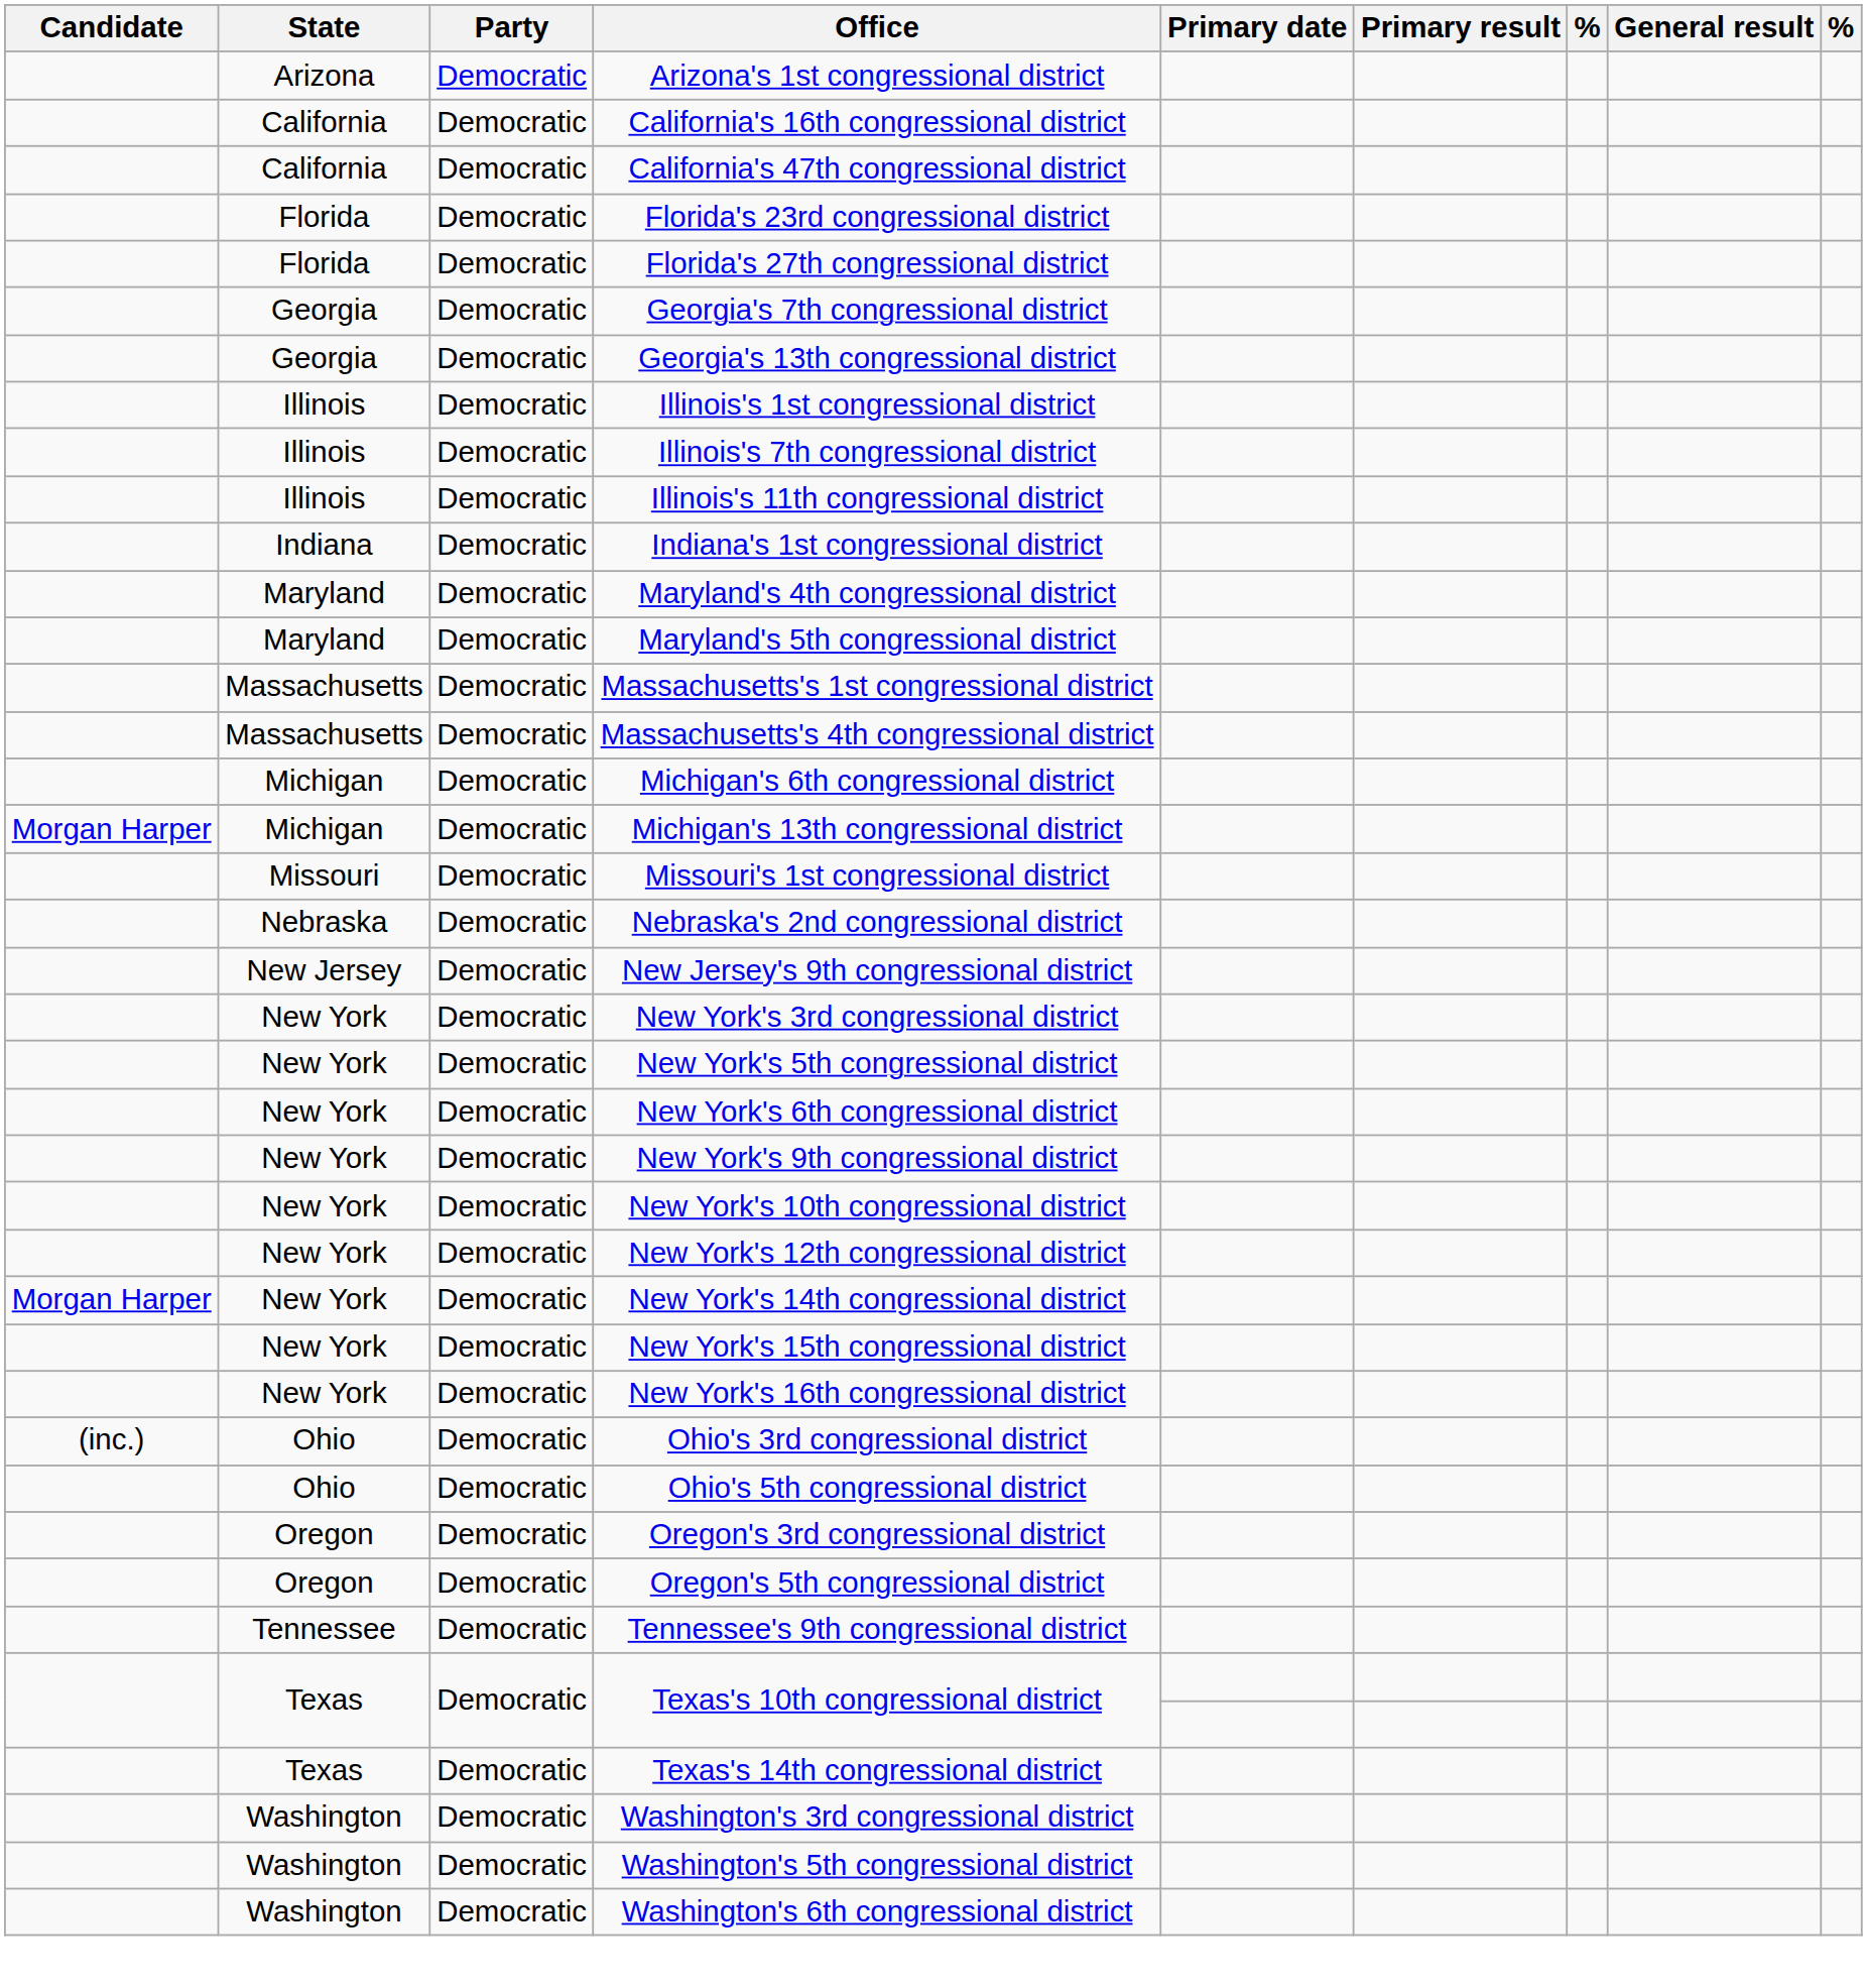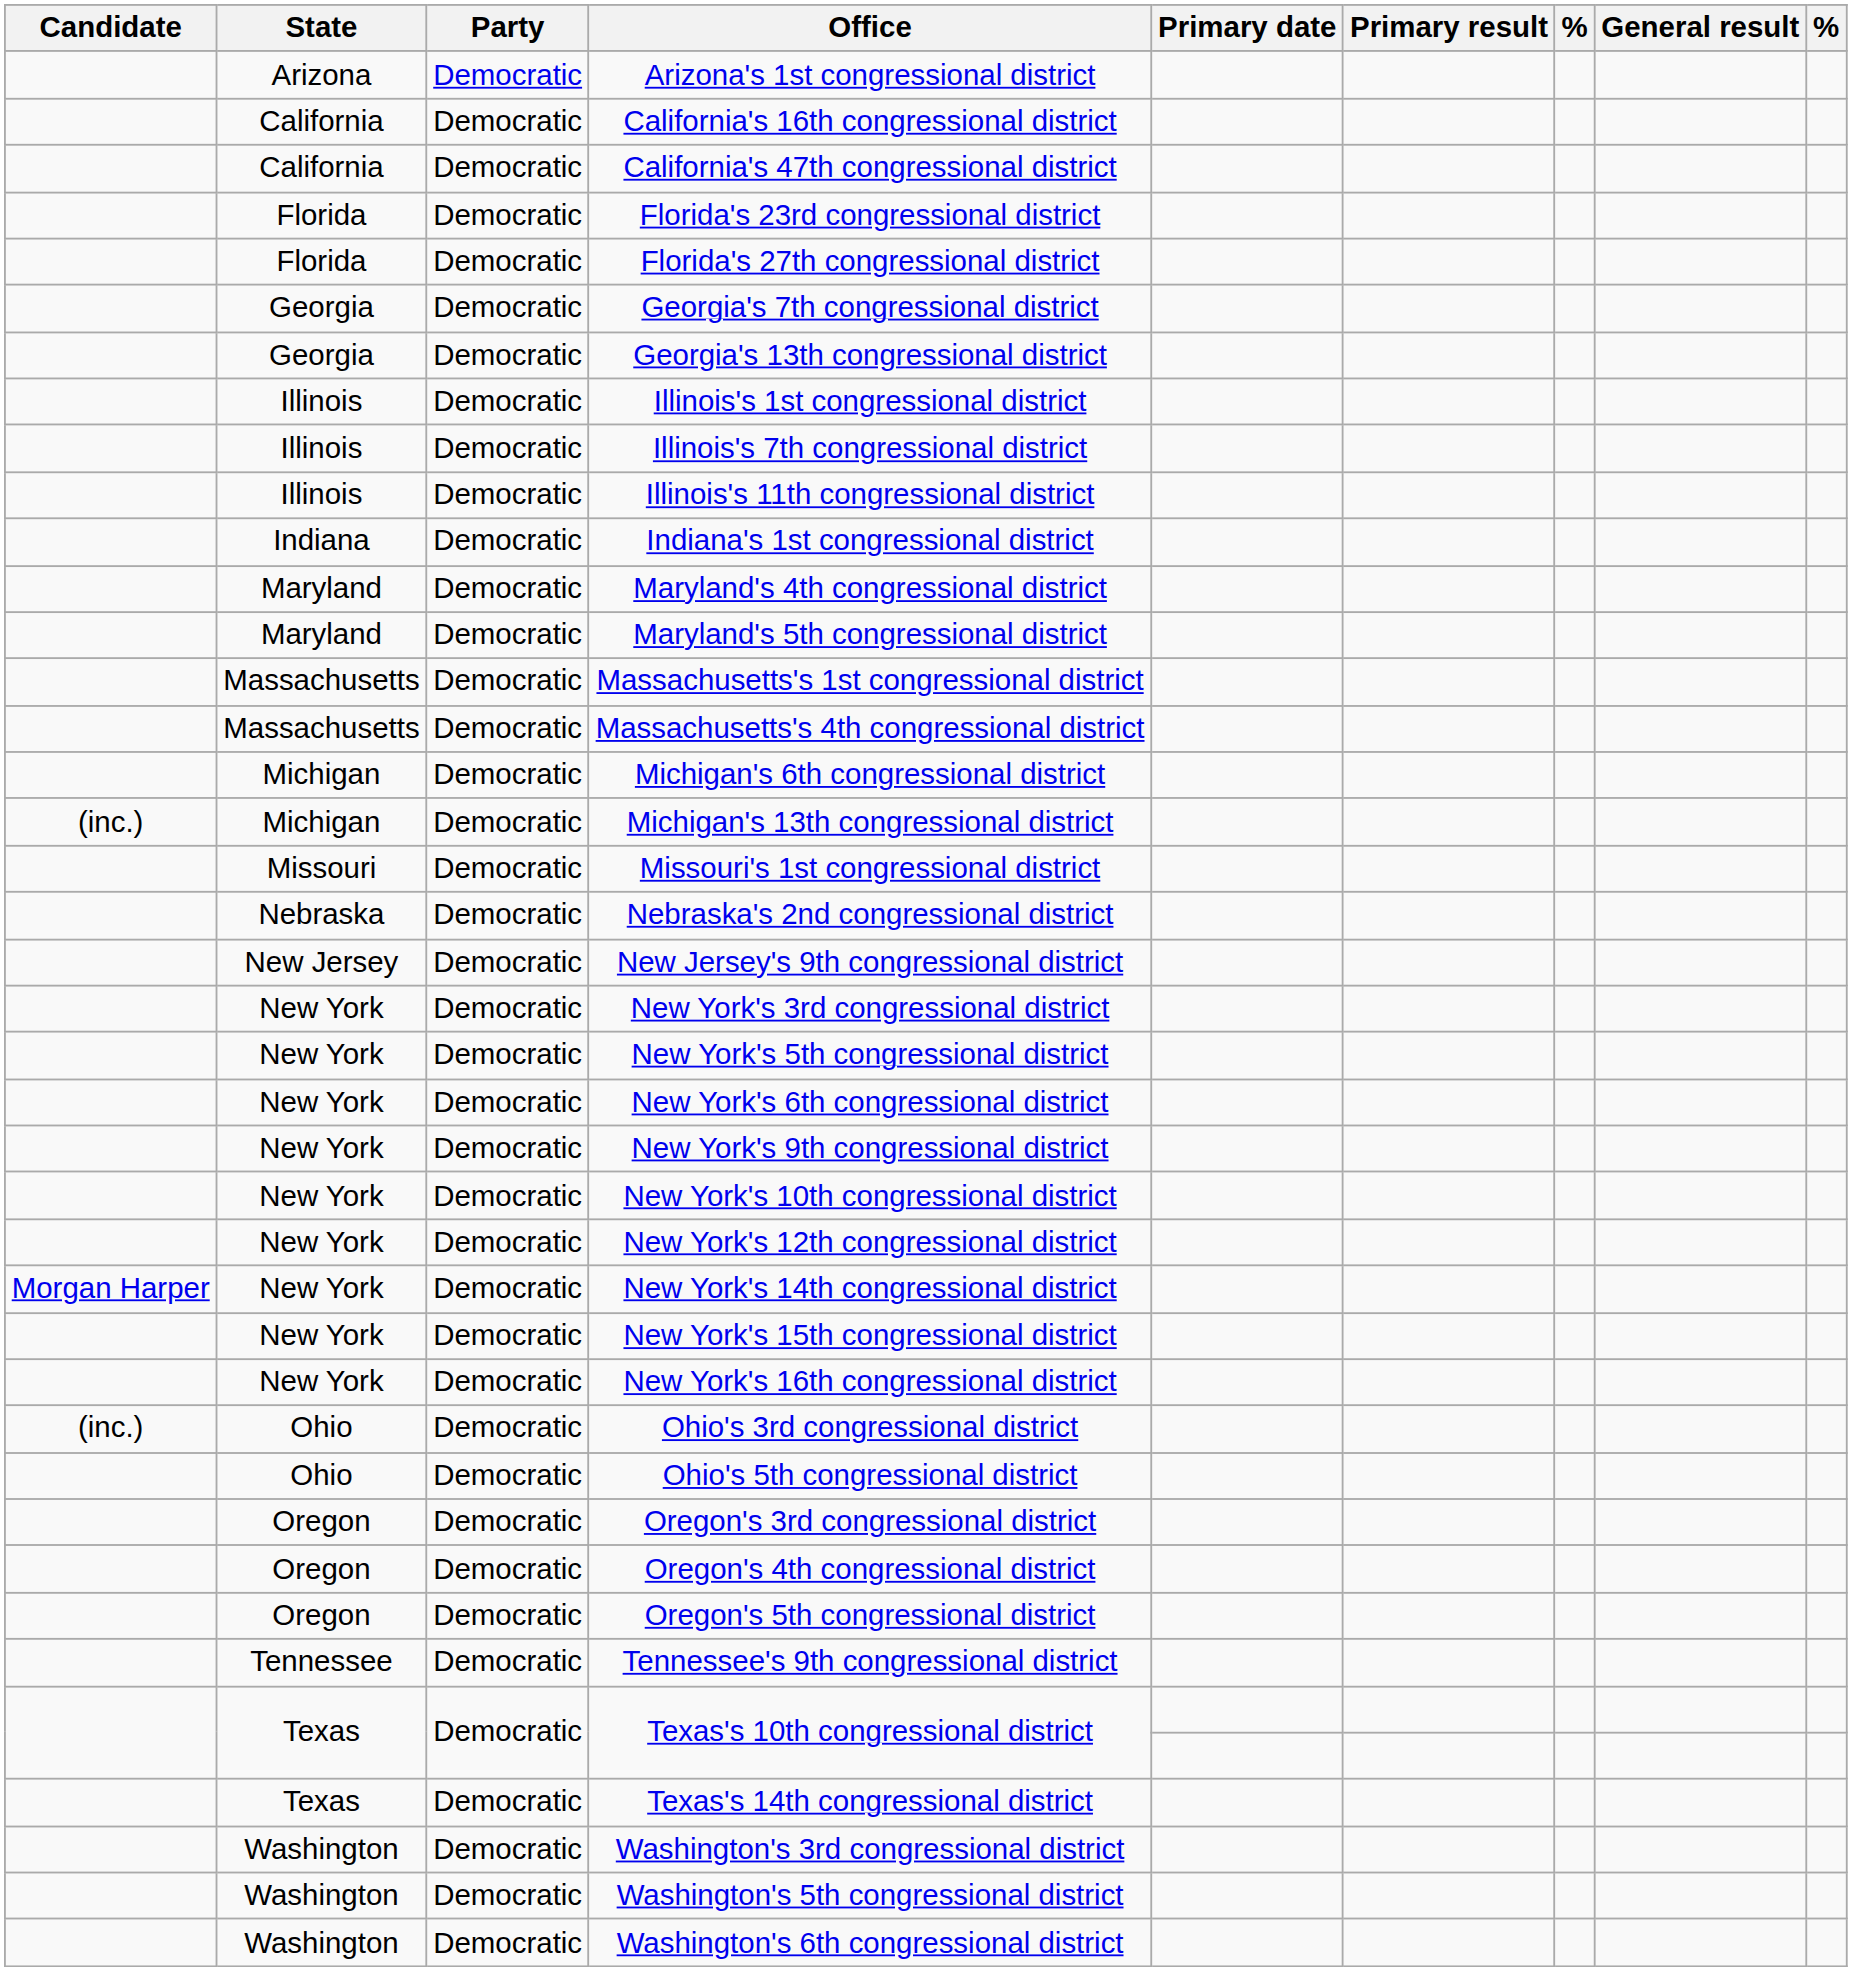Michigan's 13th congressional district | Candidate: Morgan Harper -> (inc.)
+ row: Oregon | Democratic | Oregon's 4th congressional district
